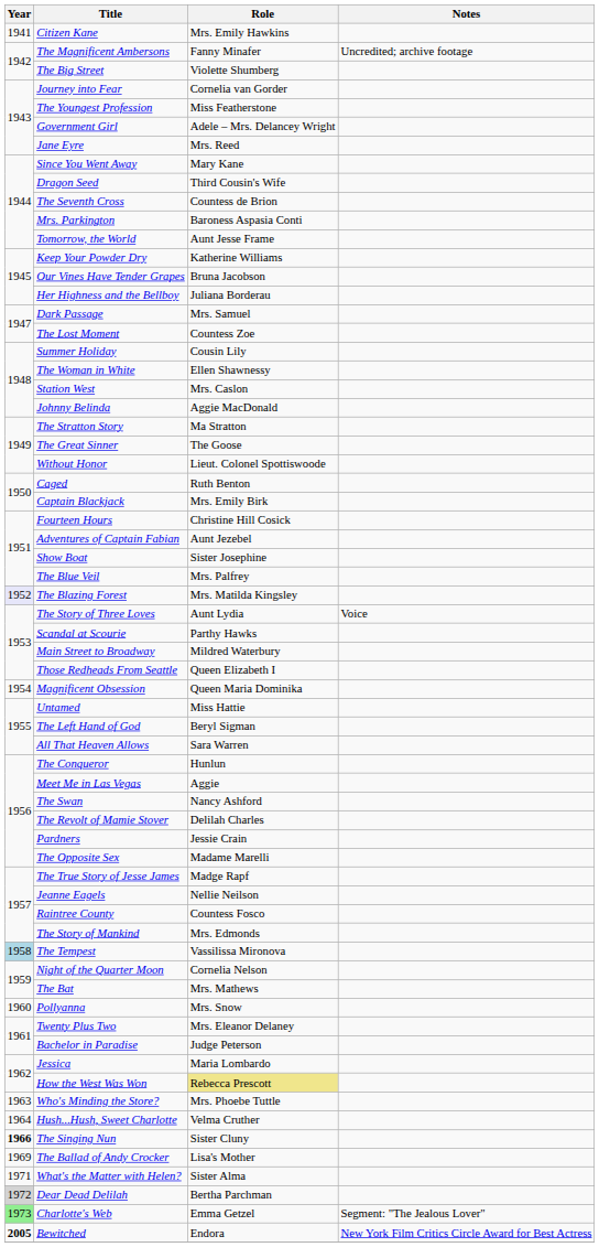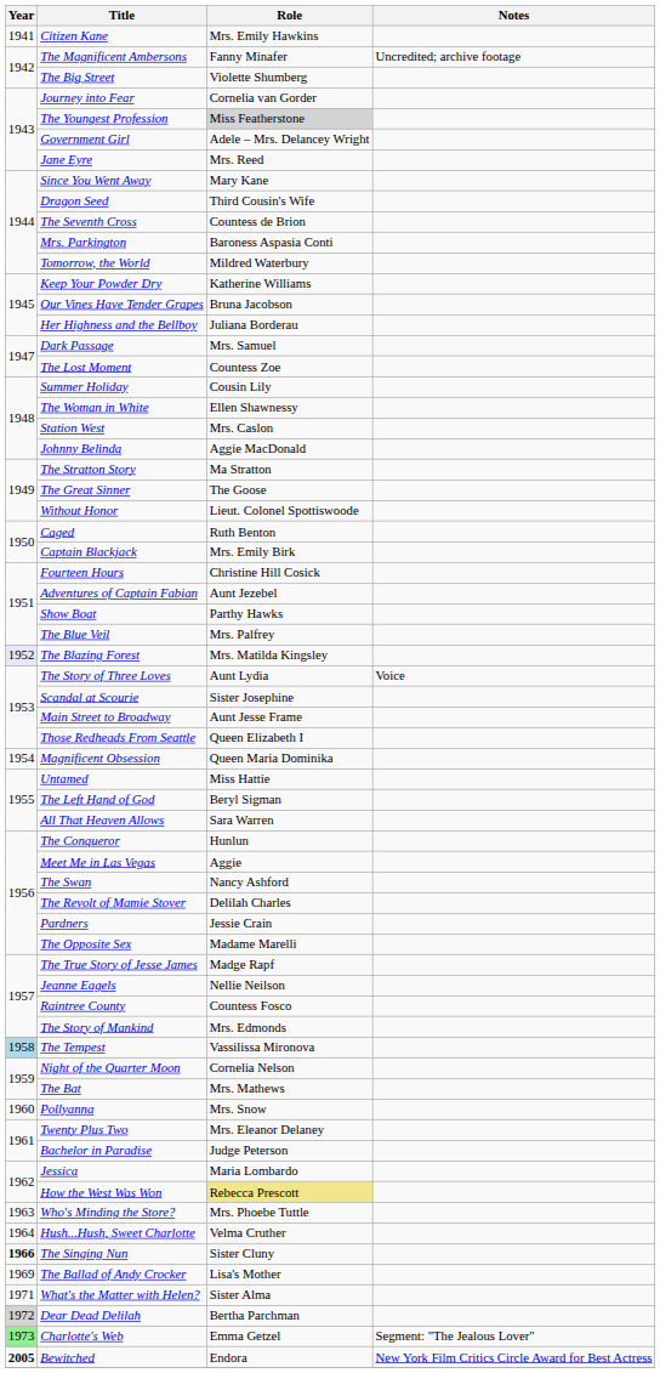The Youngest Profession | Role: no background -> lightgrey background
Tomorrow, the World | Role: Aunt Jesse Frame -> Mildred Waterbury
Show Boat | Role: Sister Josephine -> Parthy Hawks
Scandal at Scourie | Role: Parthy Hawks -> Sister Josephine
Main Street to Broadway | Role: Mildred Waterbury -> Aunt Jesse Frame
